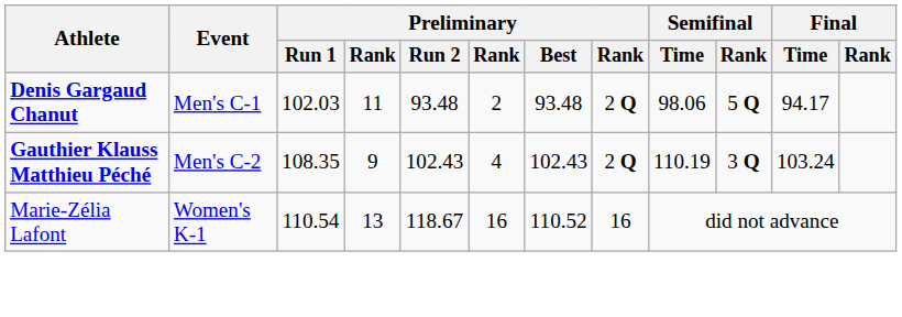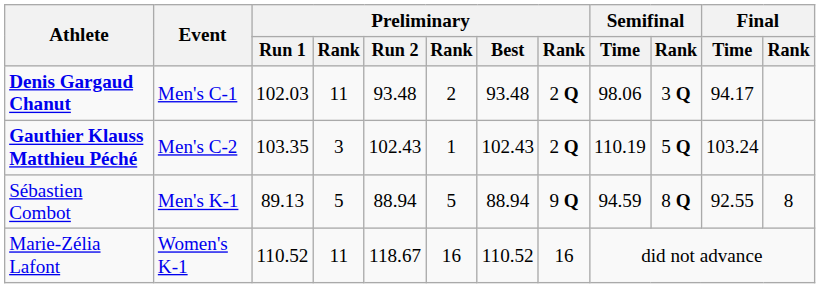Denis Gargaud Chanut | Semifinal / Rank: 5 Q -> 3 Q
Gauthier Klauss Matthieu Péché | Preliminary / Run 1: 108.35 -> 103.35
Gauthier Klauss Matthieu Péché | column 4: 9 -> 3
Gauthier Klauss Matthieu Péché | column 6: 4 -> 1
Gauthier Klauss Matthieu Péché | Semifinal / Rank: 3 Q -> 5 Q
+ row: Sébastien Combot | Men's K-1 | 89.13 | 5 | 88.94 | 5 | 88.94 | 9 Q | 94.59 | 8 Q | 92.55 | 8
Marie-Zélia Lafont | Preliminary / Run 1: 110.54 -> 110.52
Marie-Zélia Lafont | column 4: 13 -> 11
